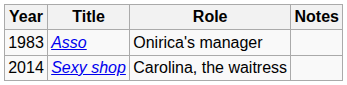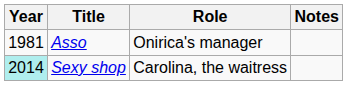Asso | Year: 1983 -> 1981
Sexy shop | Year: no background -> paleturquoise background
